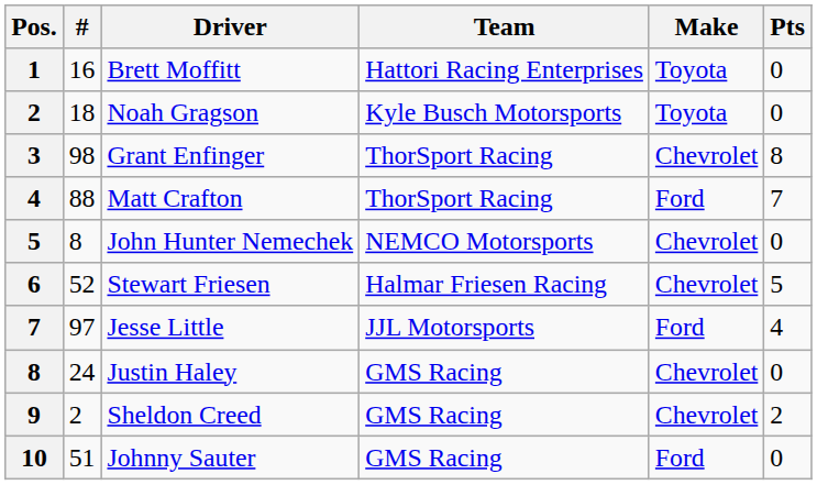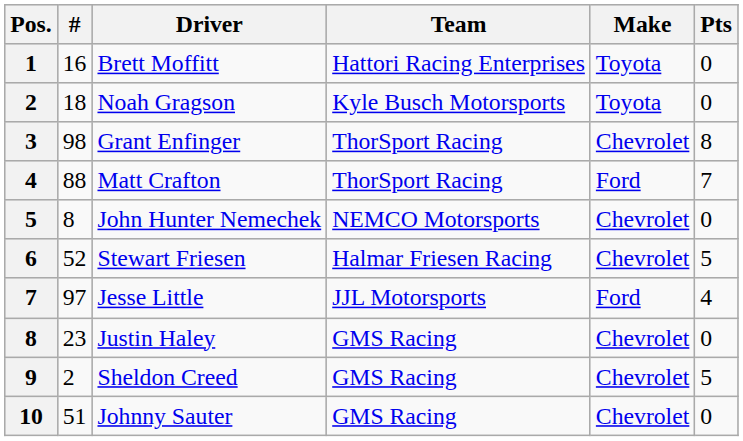Justin Haley | #: 24 -> 23
Sheldon Creed | Pts: 2 -> 5
Johnny Sauter | Make: Ford -> Chevrolet
